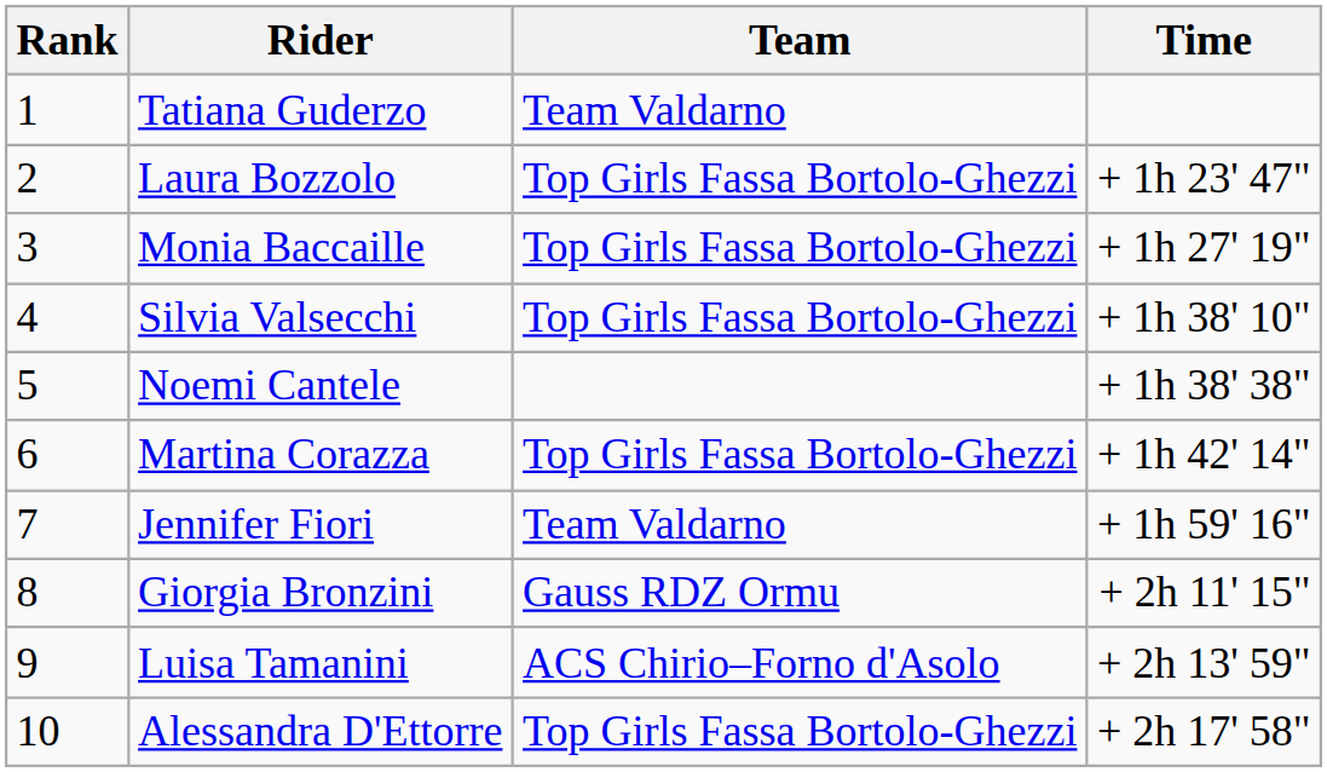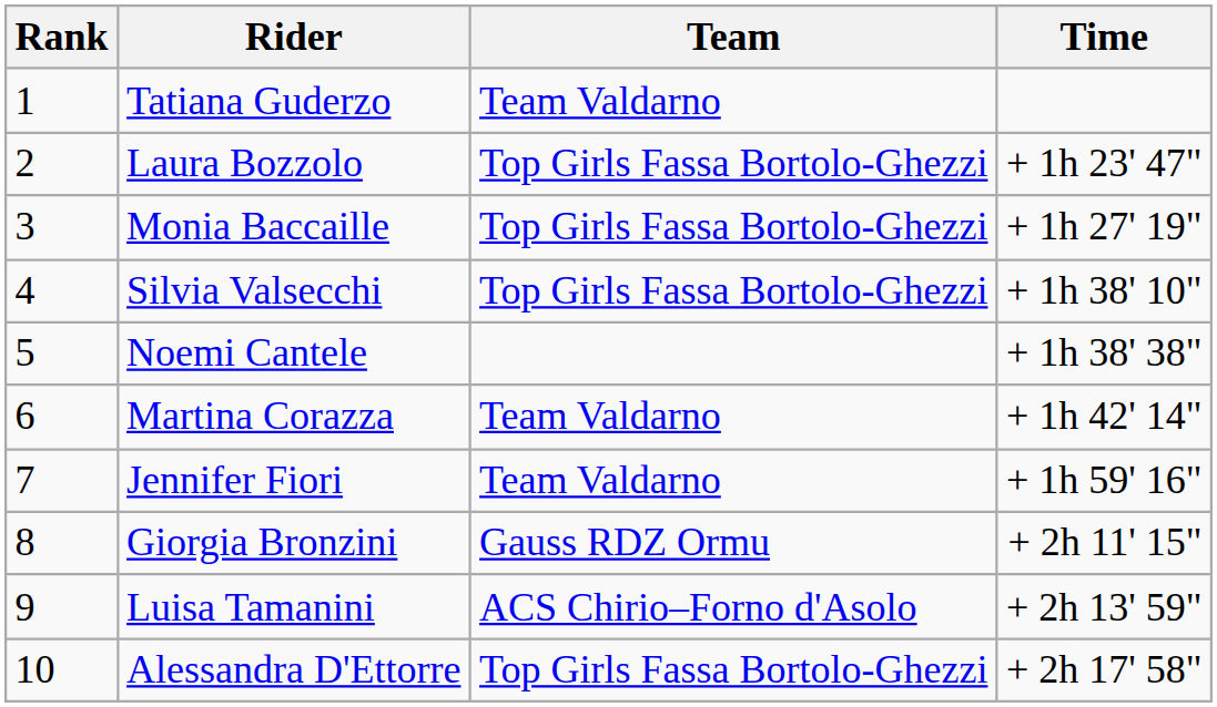Martina Corazza | Team: Top Girls Fassa Bortolo-Ghezzi -> Team Valdarno
